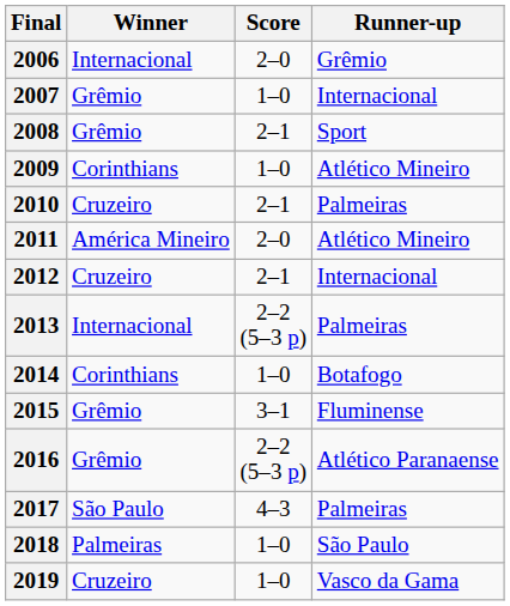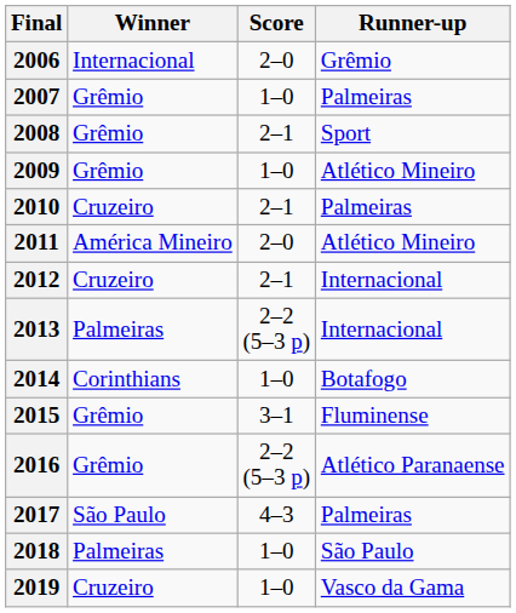2007 | Runner-up: Internacional -> Palmeiras
2009 | Winner: Corinthians -> Grêmio
2013 | Winner: Internacional -> Palmeiras
2013 | Runner-up: Palmeiras -> Internacional
